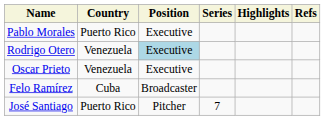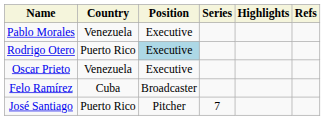Pablo Morales | Country: Puerto Rico -> Venezuela
Rodrigo Otero | Country: Venezuela -> Puerto Rico
